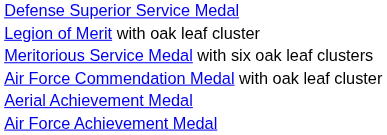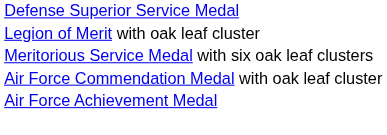- row: Aerial Achievement Medal
